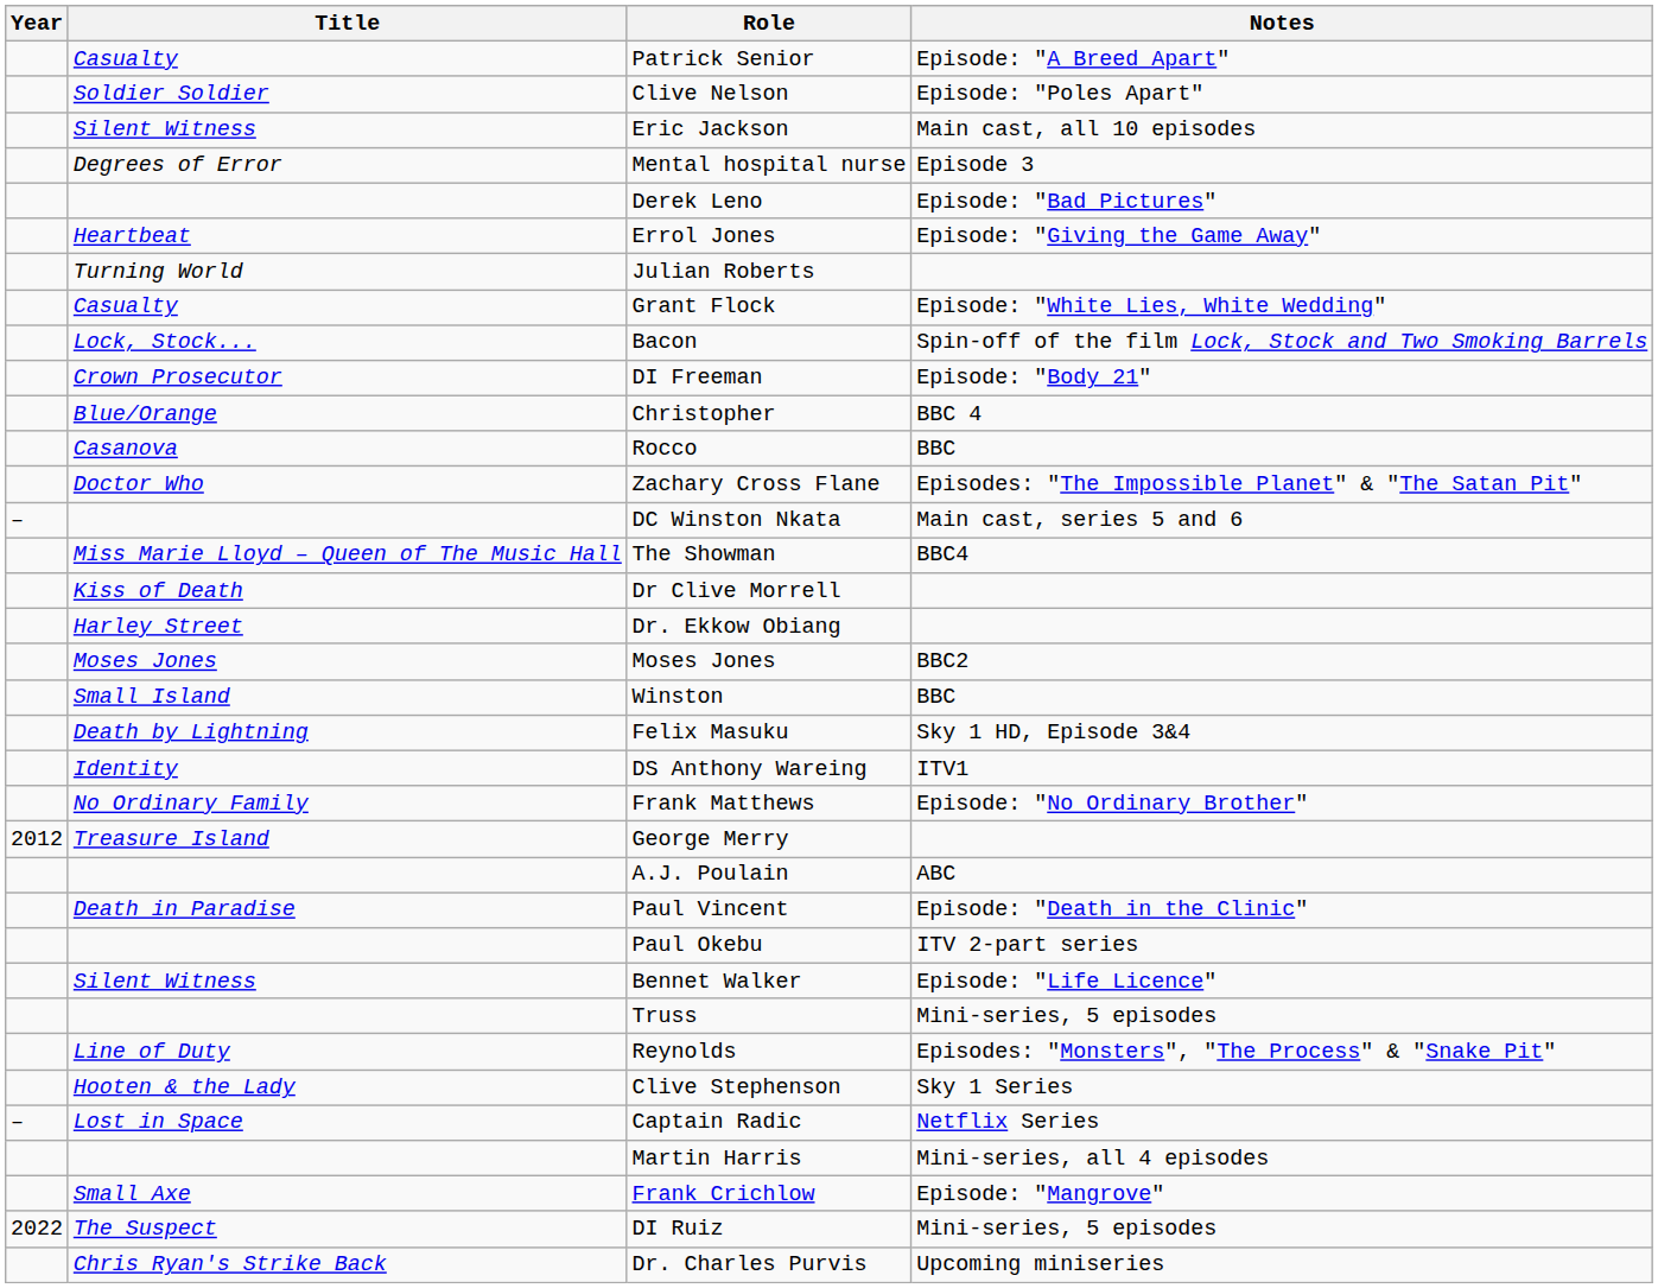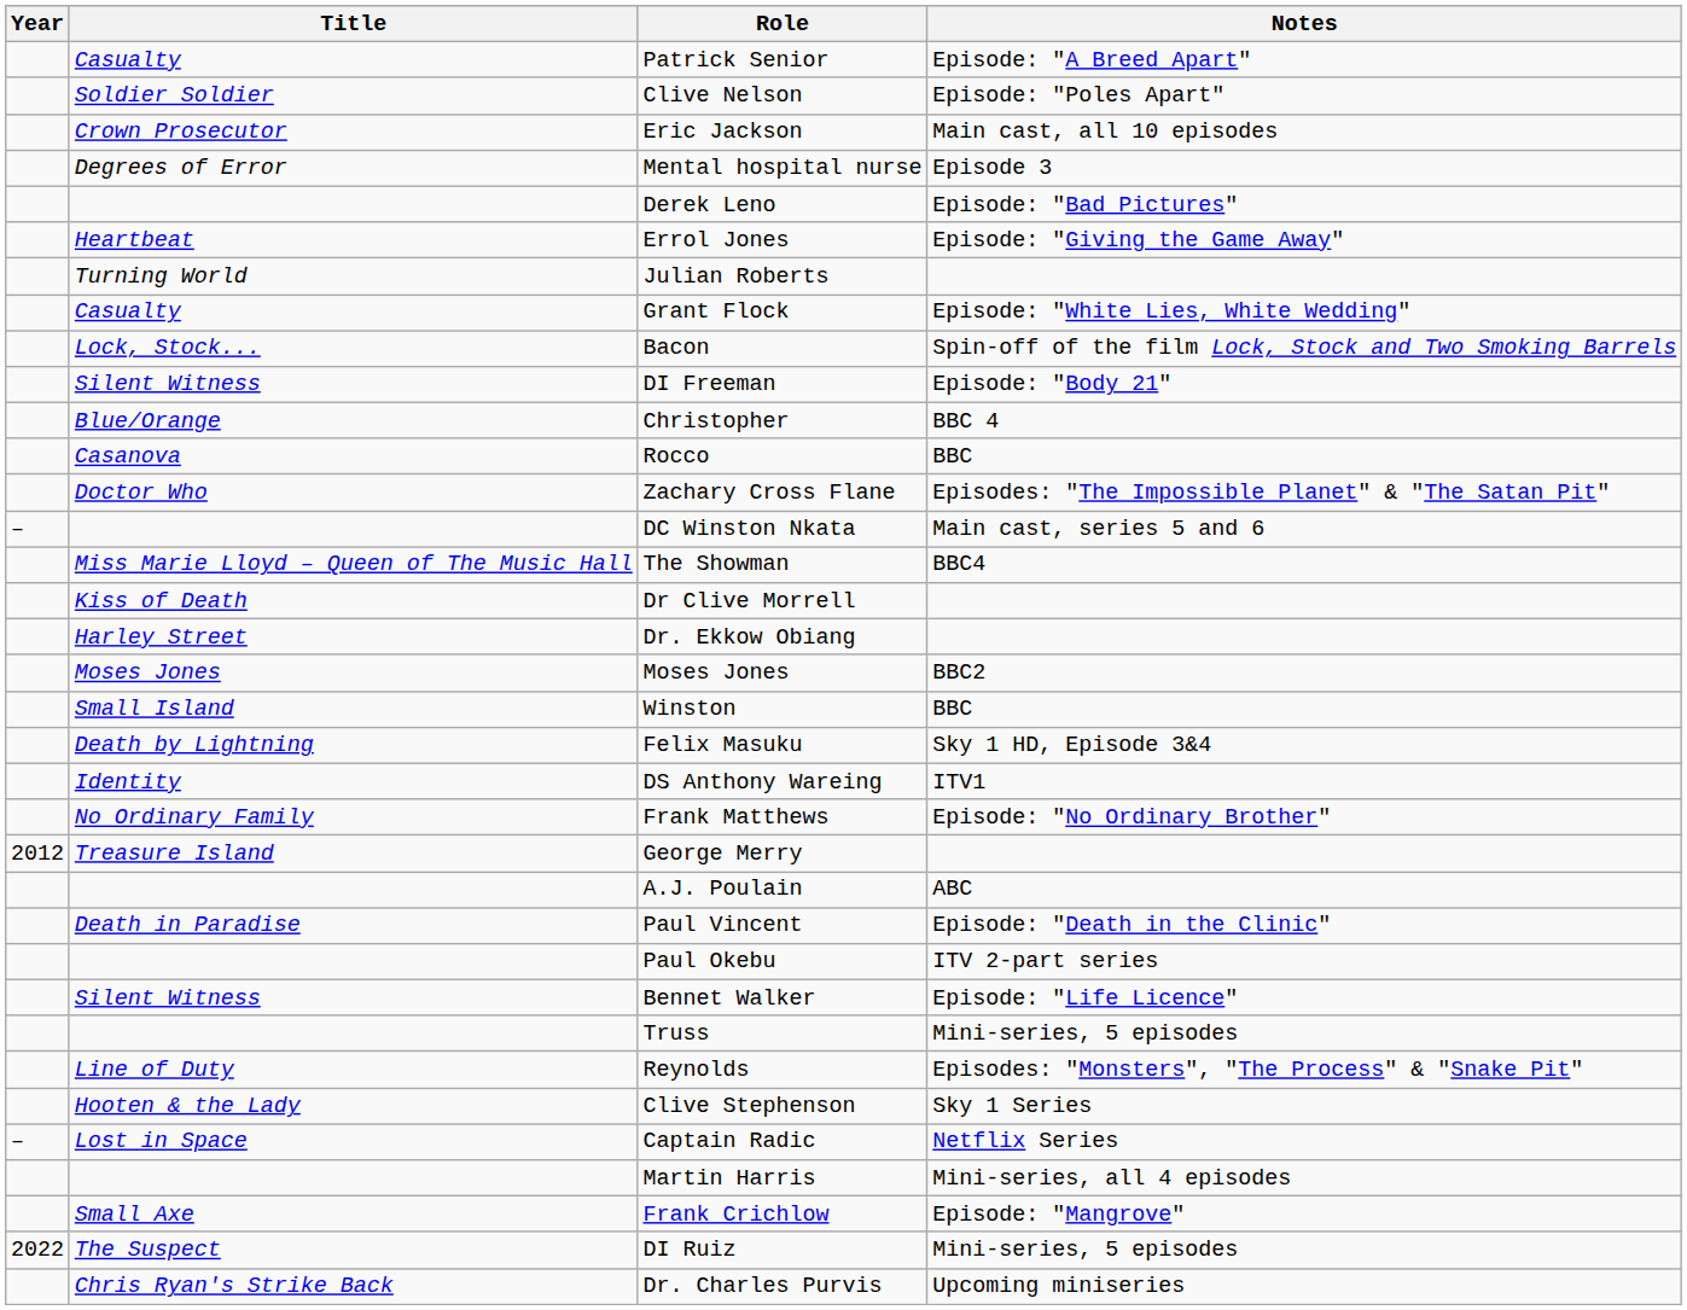Eric Jackson | Title: Silent Witness -> Crown Prosecutor
DI Freeman | Title: Crown Prosecutor -> Silent Witness
